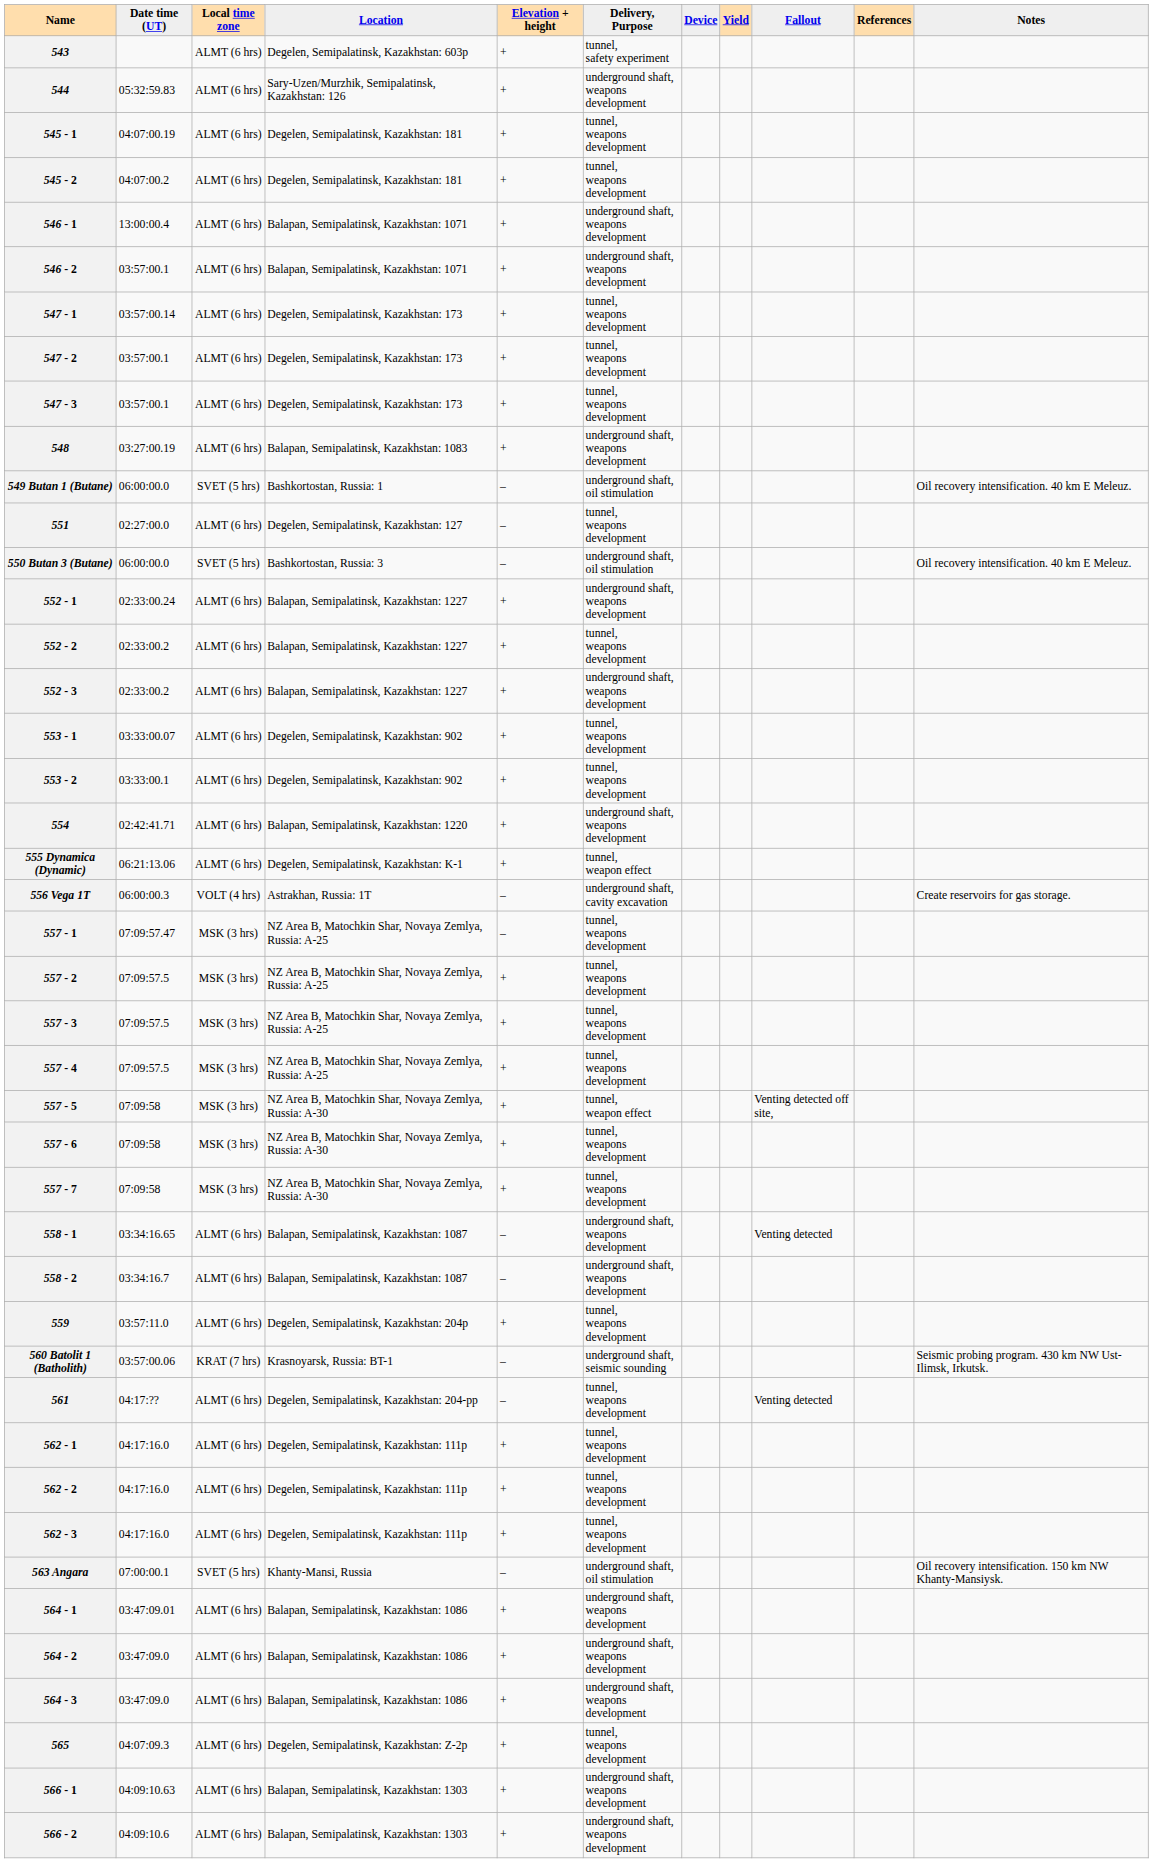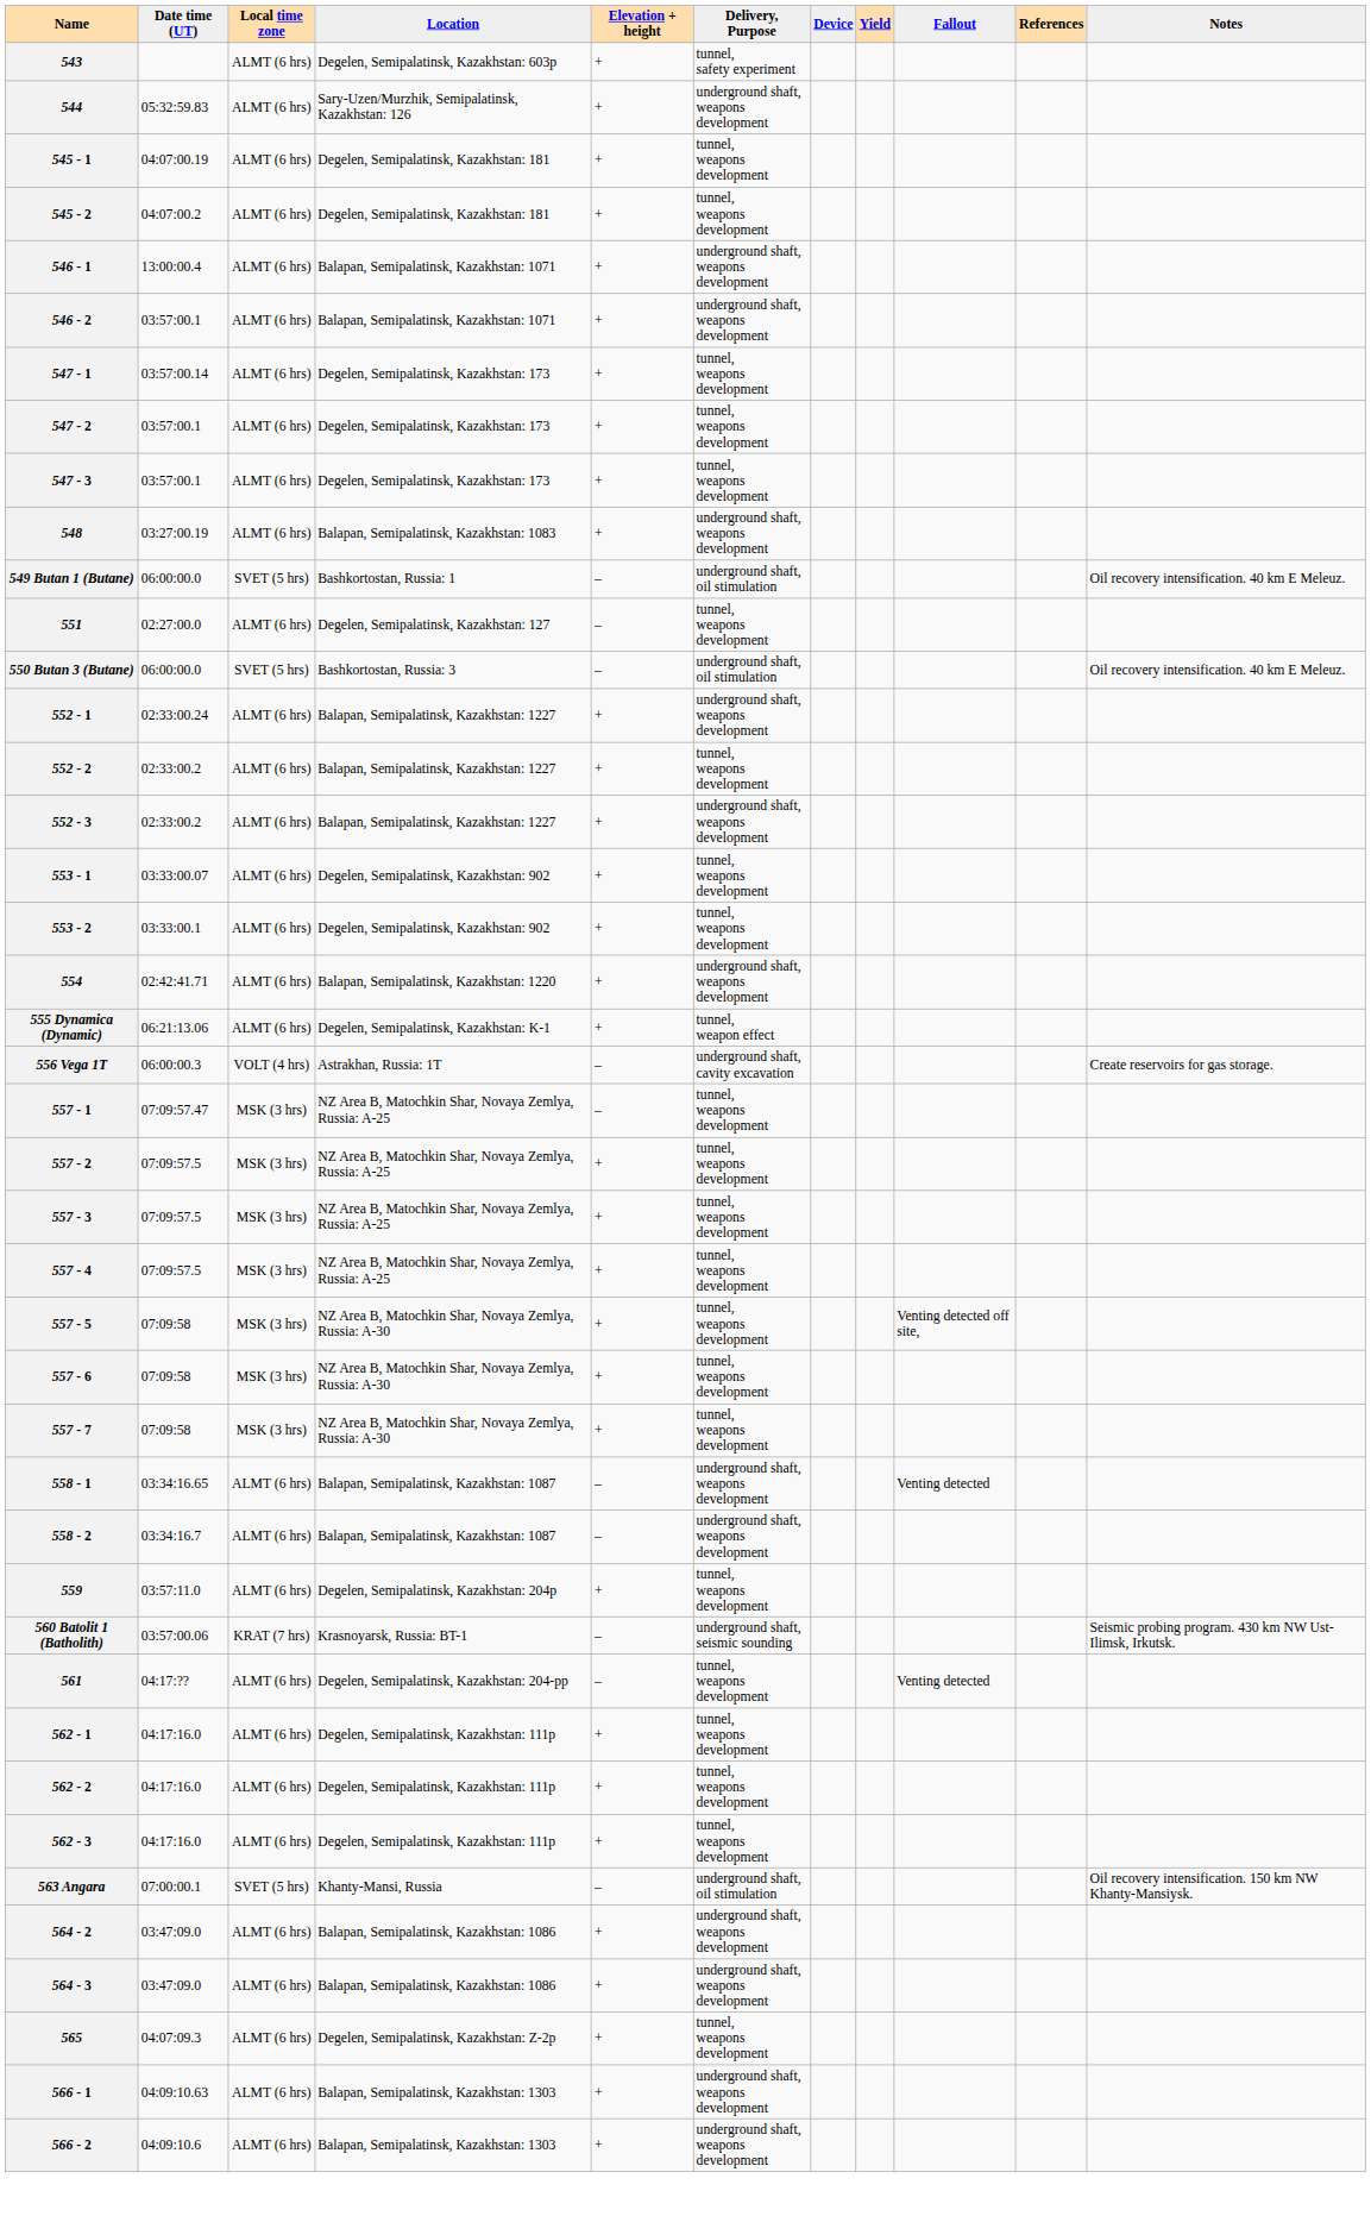557 - 5 | Delivery, Purpose: tunnel, weapon effect -> tunnel, weapons development
- row: 564 - 1 | 03:47:09.01 | ALMT (6 hrs) | Balapan, Semipalatinsk, Kazakhstan: 1086 | + | underground shaft, weapons development
